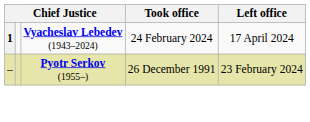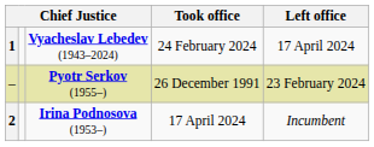+ row: 2 | Irina Podnosova (1953–) | 17 April 2024 | Incumbent
